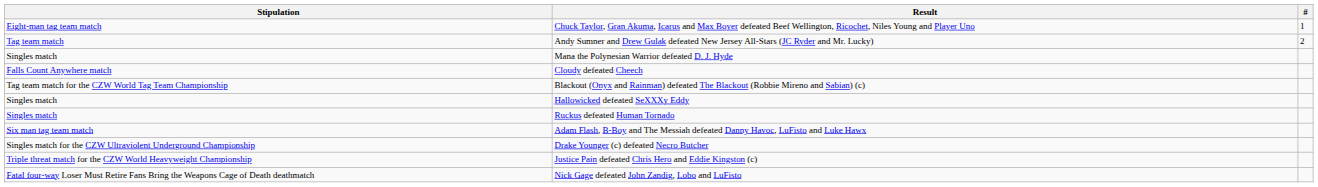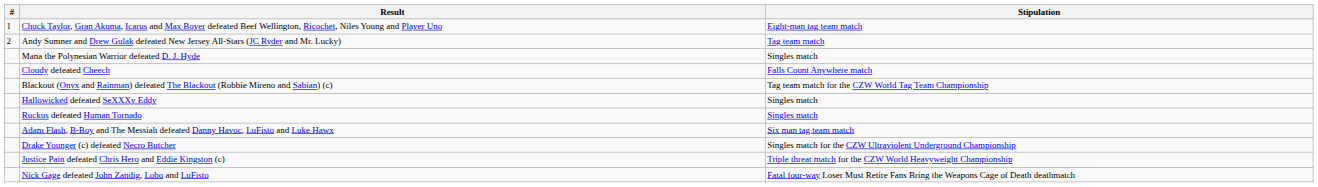columns swapped: # <-> Stipulation
